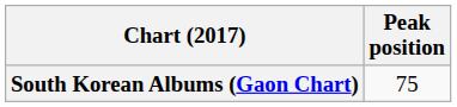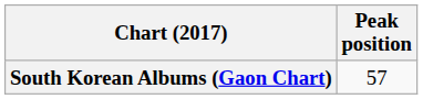South Korean Albums (Gaon Chart) | Peak position: 75 -> 57
